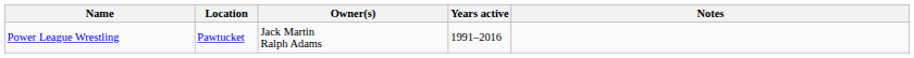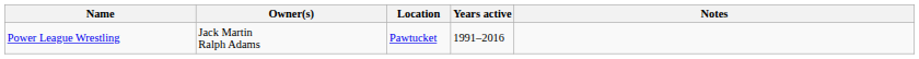columns swapped: Location <-> Owner(s)
